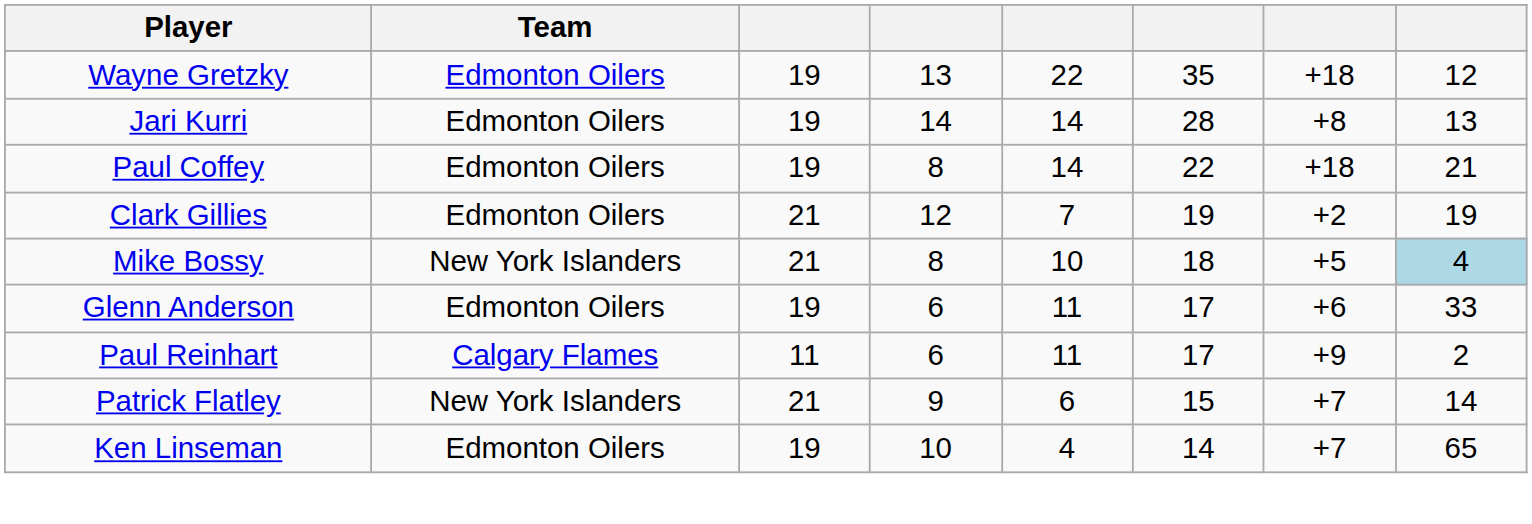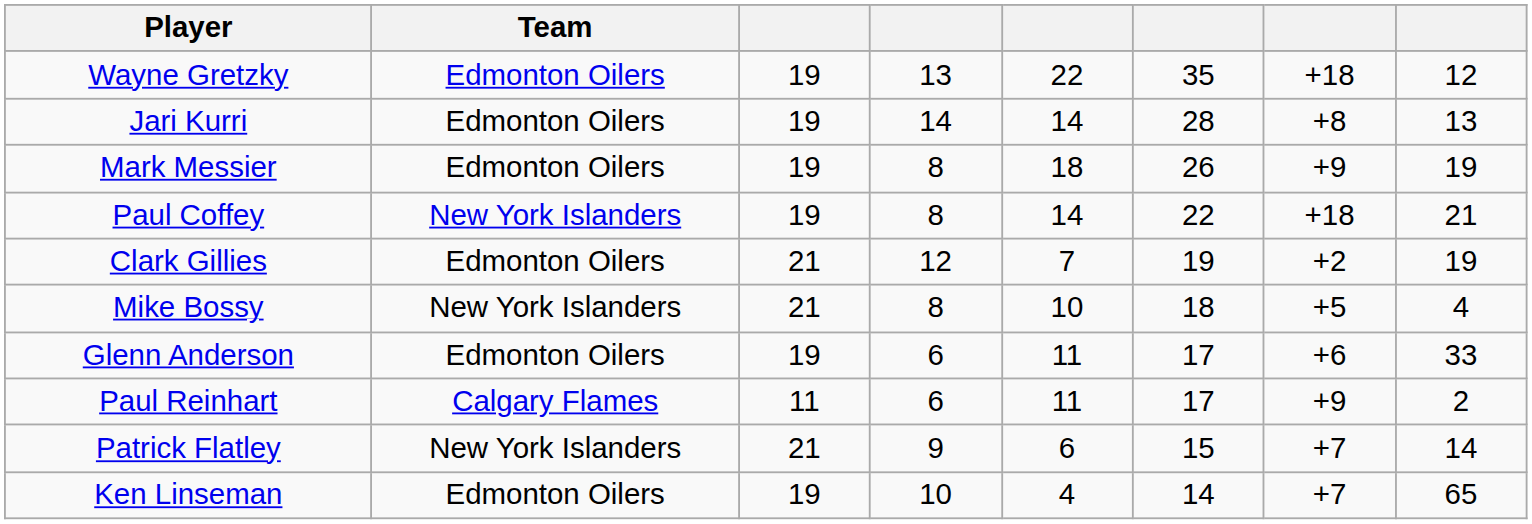+ row: Mark Messier | Edmonton Oilers | 19 | 8 | 18 | 26 | +9 | 19
Paul Coffey | Team: Edmonton Oilers -> New York Islanders
Mike Bossy | column 8: lightblue background -> no background
